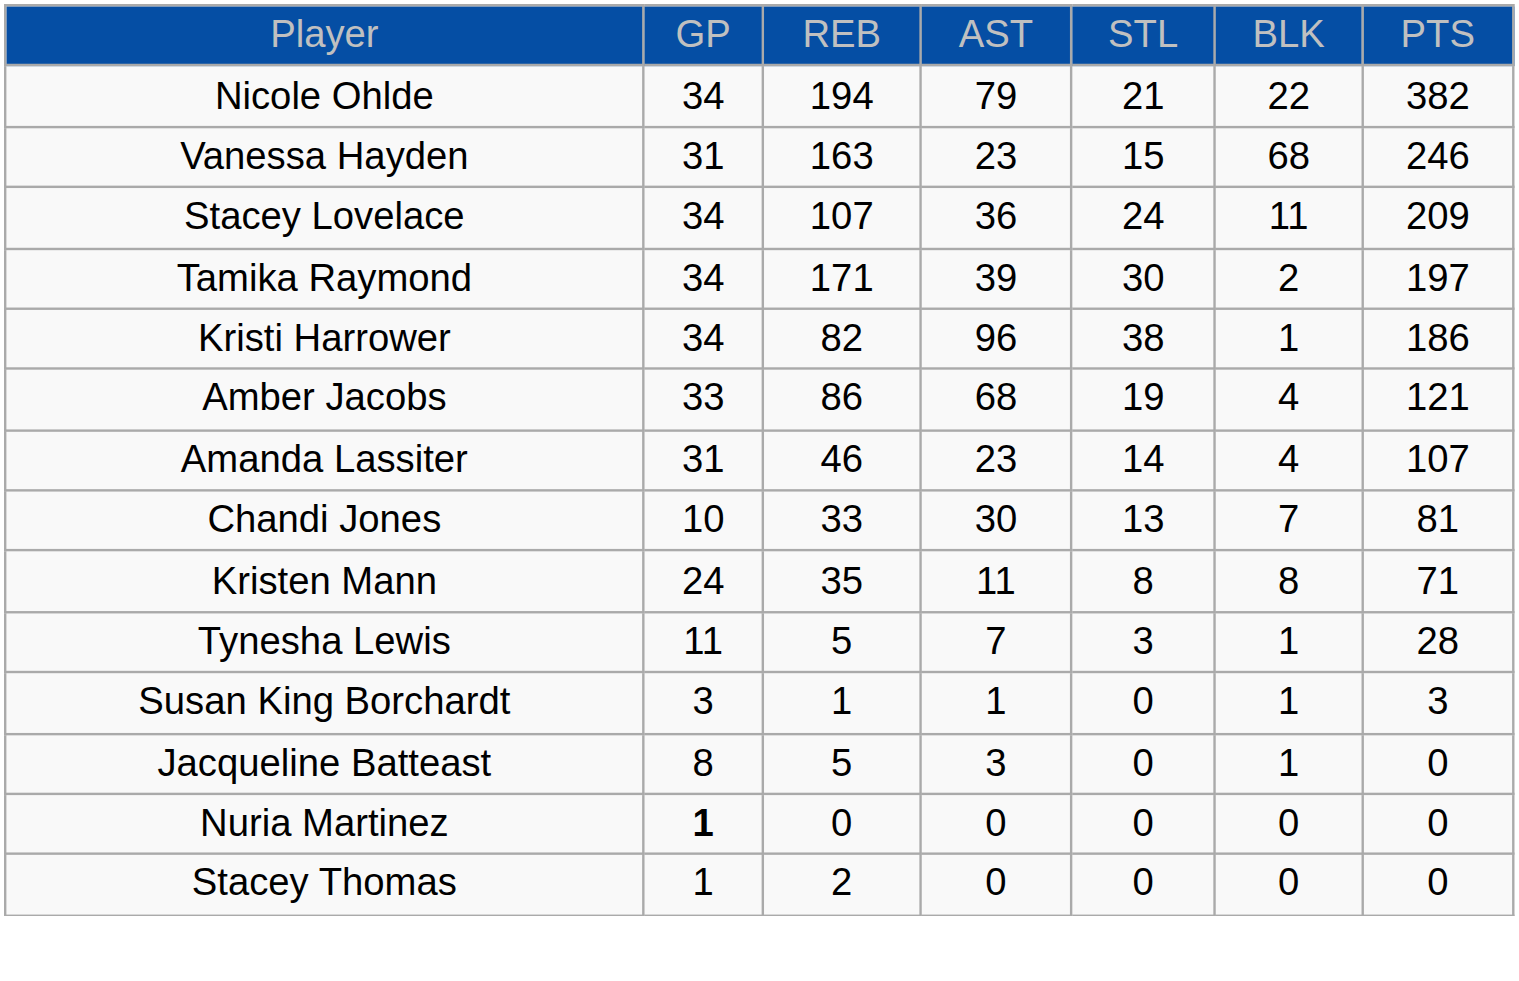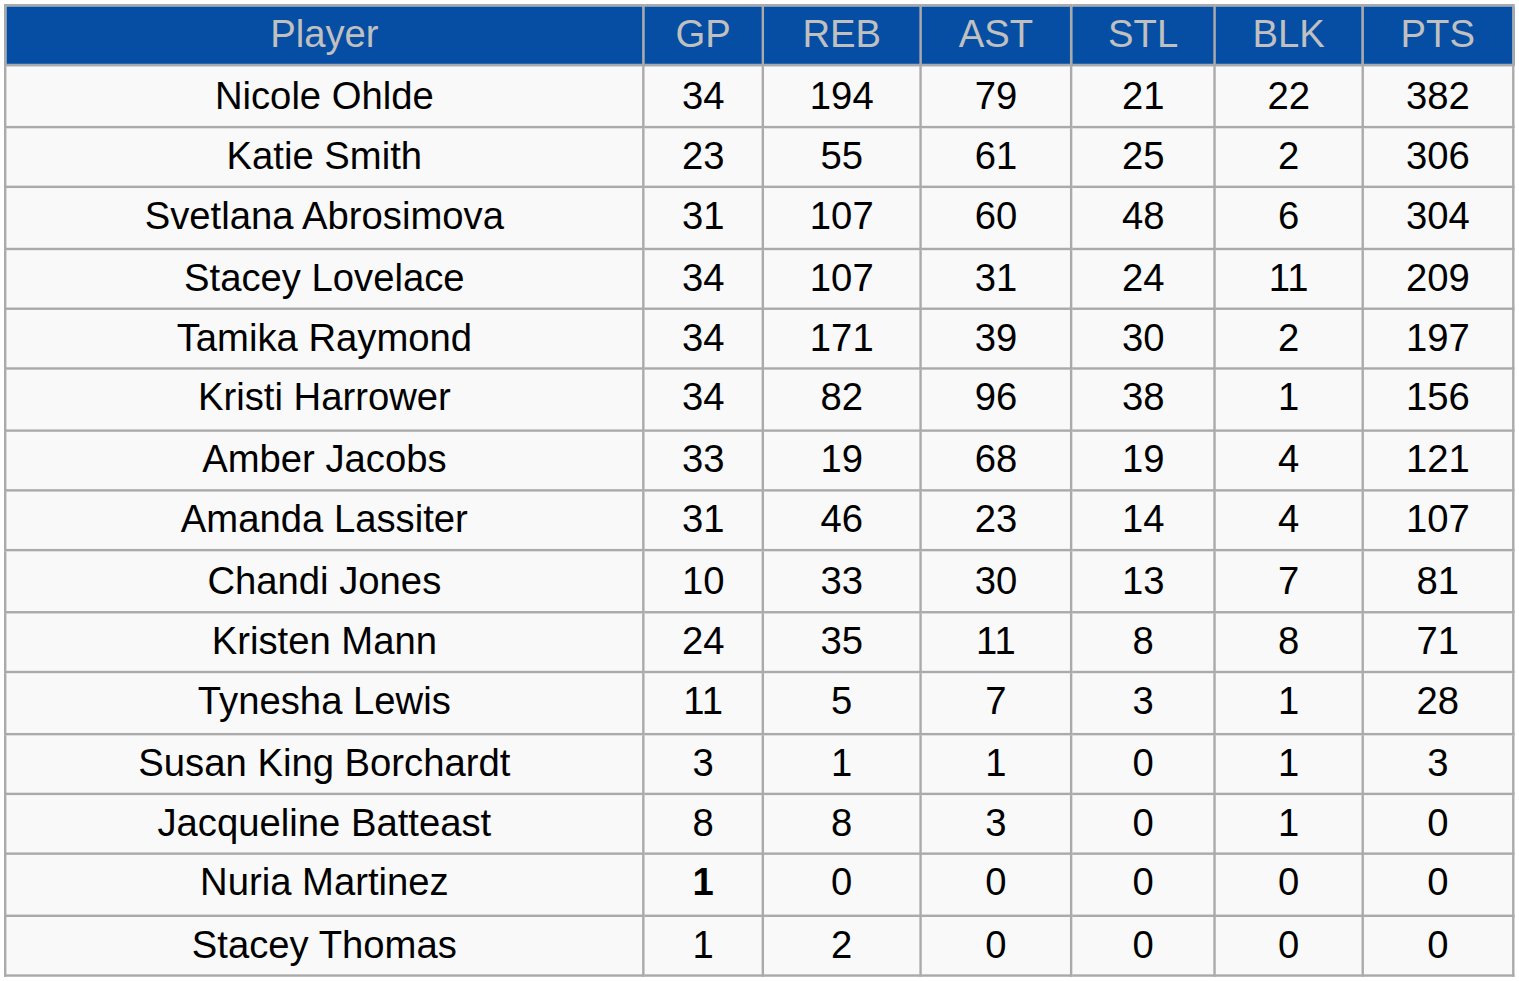+ row: Katie Smith | 23 | 55 | 61 | 25 | 2 | 306
+ row: Svetlana Abrosimova | 31 | 107 | 60 | 48 | 6 | 304
- row: Vanessa Hayden | 31 | 163 | 23 | 15 | 68 | 246
Stacey Lovelace | column 4: 36 -> 31
Kristi Harrower | column 7: 186 -> 156
Amber Jacobs | column 3: 86 -> 19
Jacqueline Batteast | column 3: 5 -> 8
